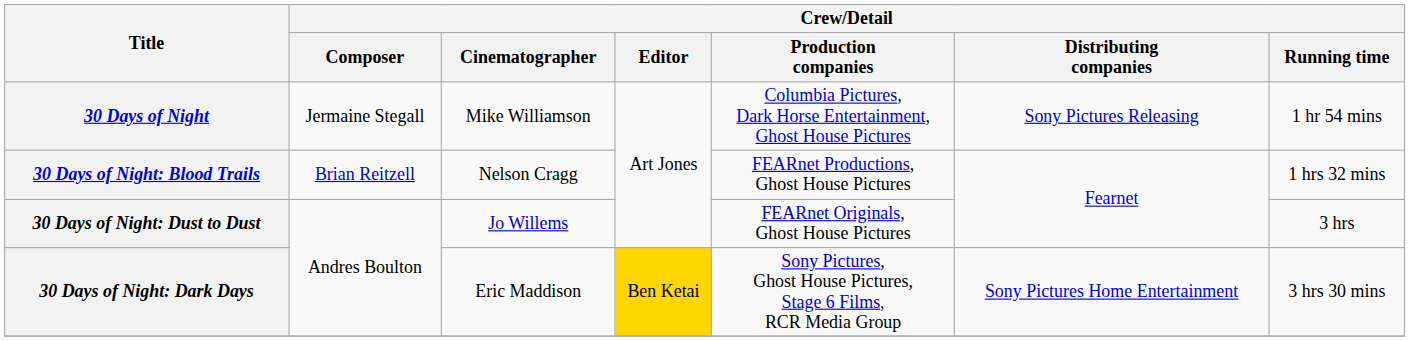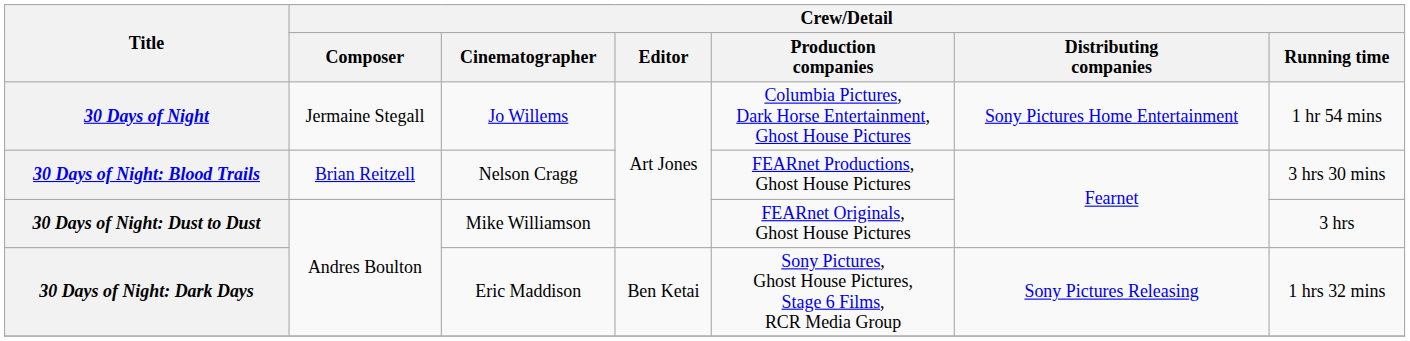30 Days of Night | Crew/Detail / Cinematographer: Mike Williamson -> Jo Willems
30 Days of Night | Crew/Detail / Distributing companies: Sony Pictures Releasing -> Sony Pictures Home Entertainment
30 Days of Night: Blood Trails | Crew/Detail / Running time: 1 hrs 32 mins -> 3 hrs 30 mins
30 Days of Night: Dust to Dust | Crew/Detail / Cinematographer: Jo Willems -> Mike Williamson
30 Days of Night: Dark Days | Crew/Detail / Editor: gold background -> no background
30 Days of Night: Dark Days | Crew/Detail / Distributing companies: Sony Pictures Home Entertainment -> Sony Pictures Releasing
30 Days of Night: Dark Days | Crew/Detail / Running time: 3 hrs 30 mins -> 1 hrs 32 mins
